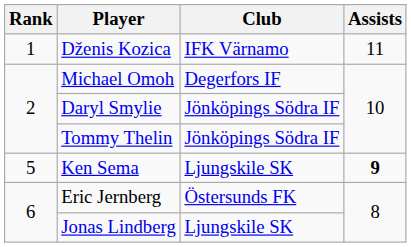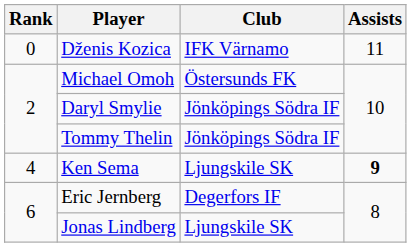Dženis Kozica | Rank: 1 -> 0
Michael Omoh | Club: Degerfors IF -> Östersunds FK
Ken Sema | Rank: 5 -> 4
Eric Jernberg | Club: Östersunds FK -> Degerfors IF
